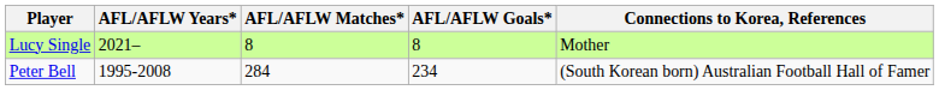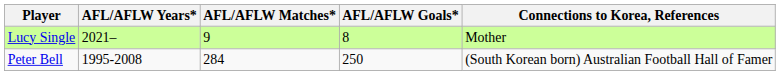Lucy Single | AFL/AFLW Matches*: 8 -> 9
Peter Bell | AFL/AFLW Goals*: 234 -> 250
